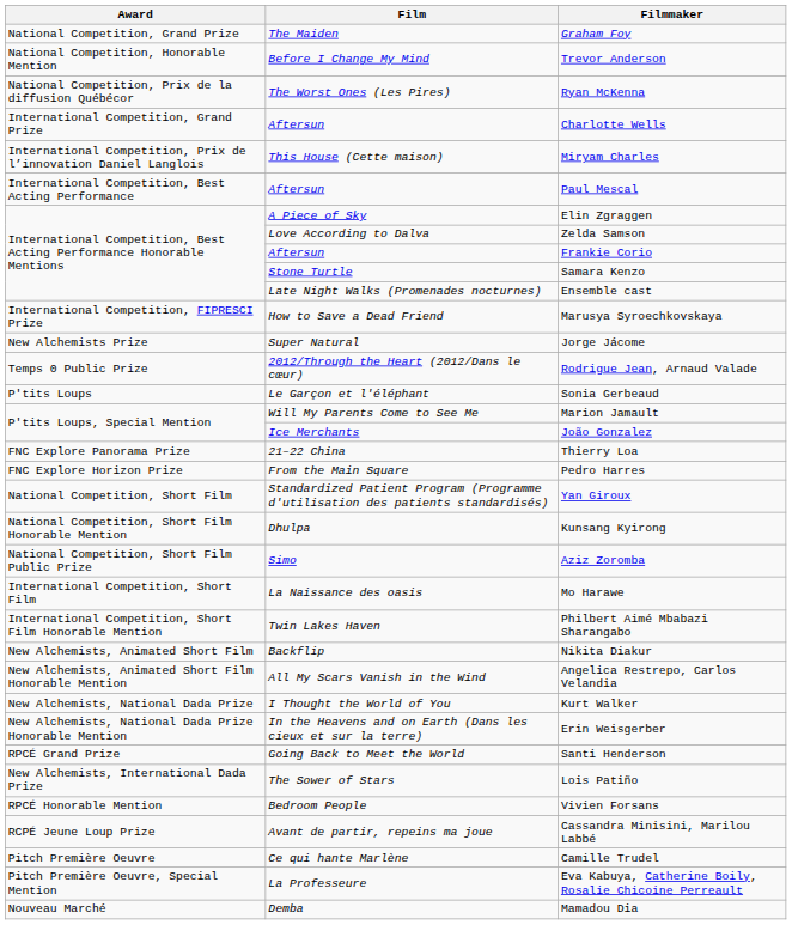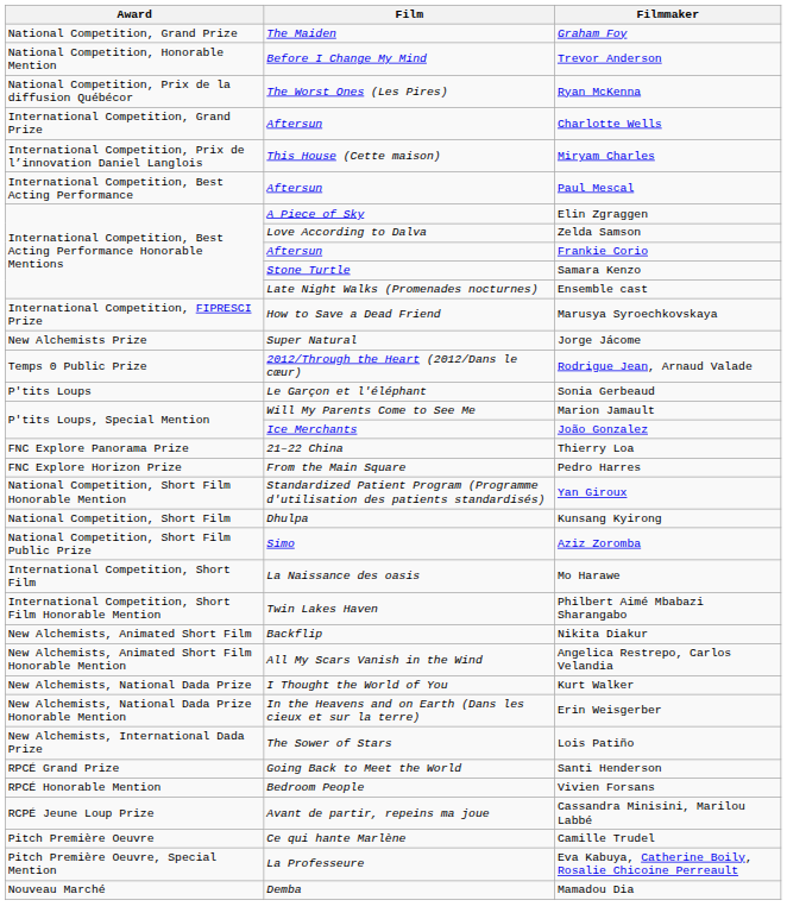Yan Giroux | Award: National Competition, Short Film -> National Competition, Short Film Honorable Mention
Kunsang Kyirong | Award: National Competition, Short Film Honorable Mention -> National Competition, Short Film
rows swapped: Lois Patiño <-> Santi Henderson
